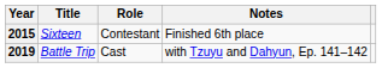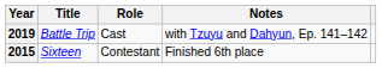rows swapped: 2015 <-> 2019
